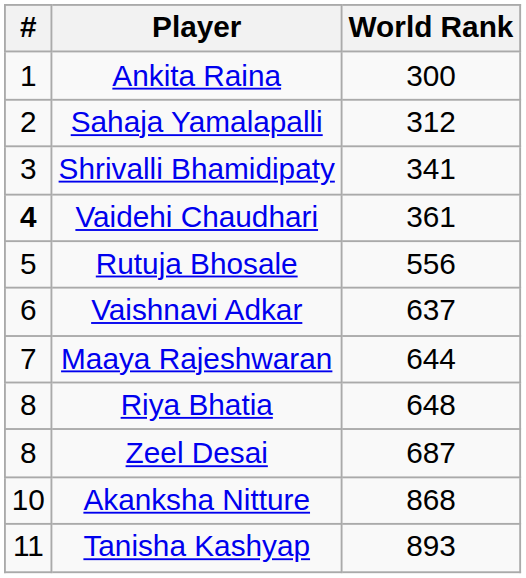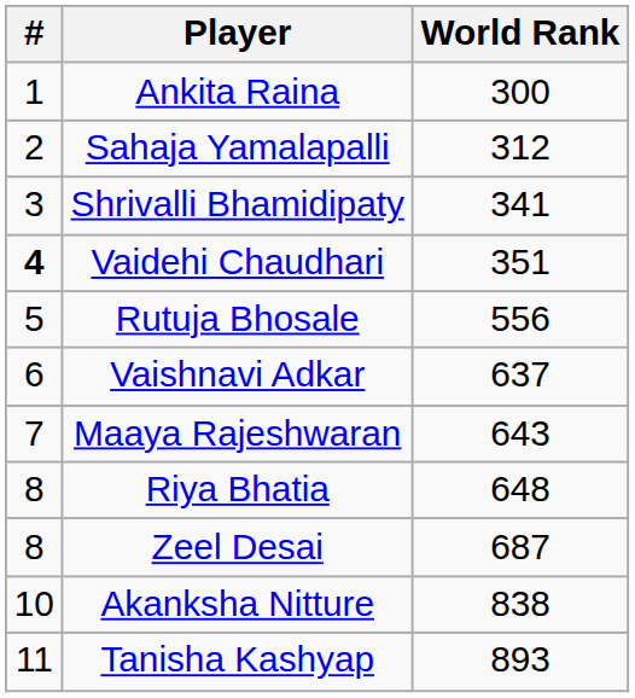Vaidehi Chaudhari | World Rank: 361 -> 351
Maaya Rajeshwaran | World Rank: 644 -> 643
Akanksha Nitture | World Rank: 868 -> 838
